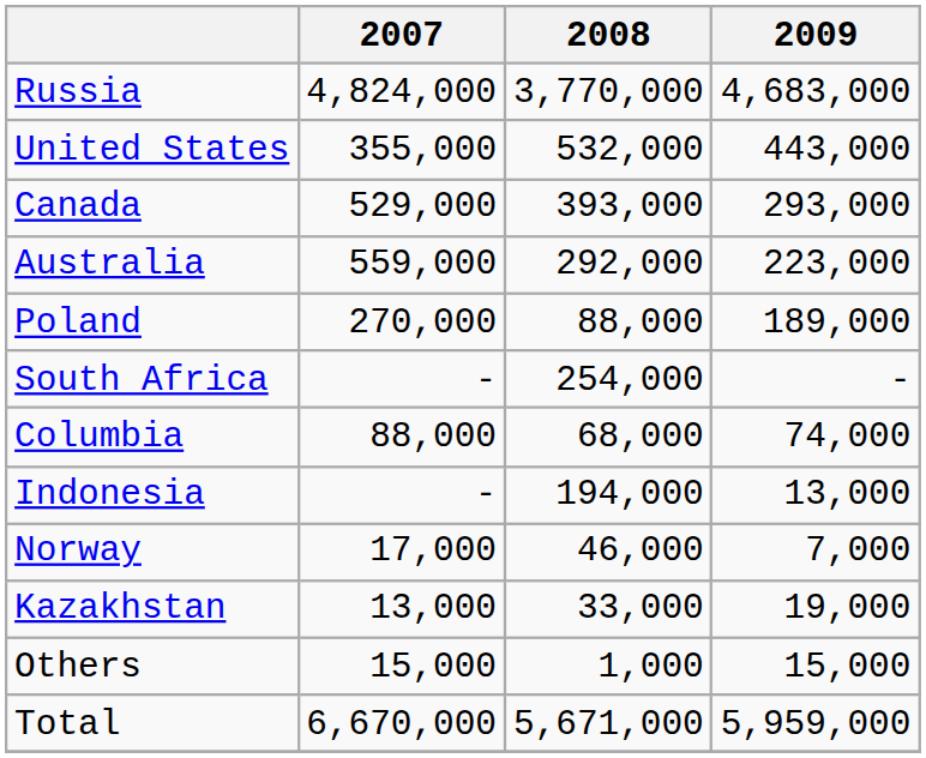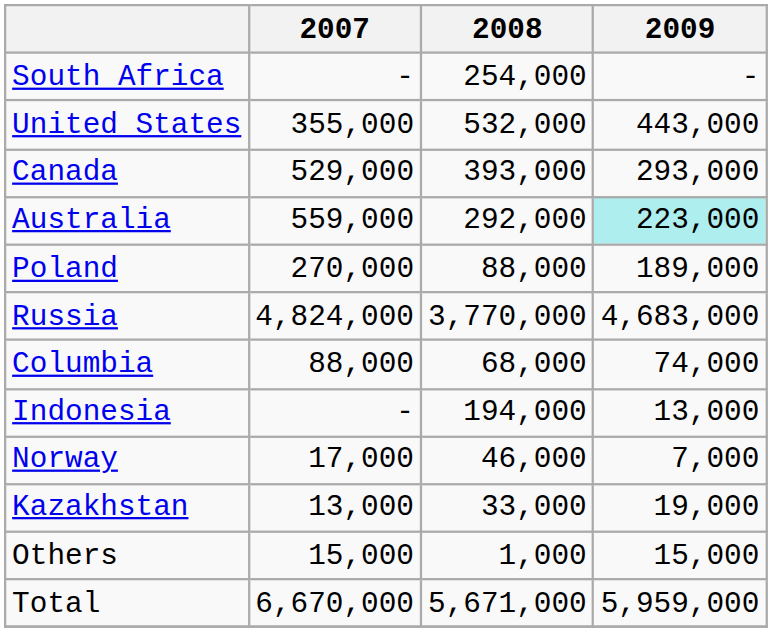rows swapped: Russia <-> South Africa
Australia | 2009: no background -> paleturquoise background
